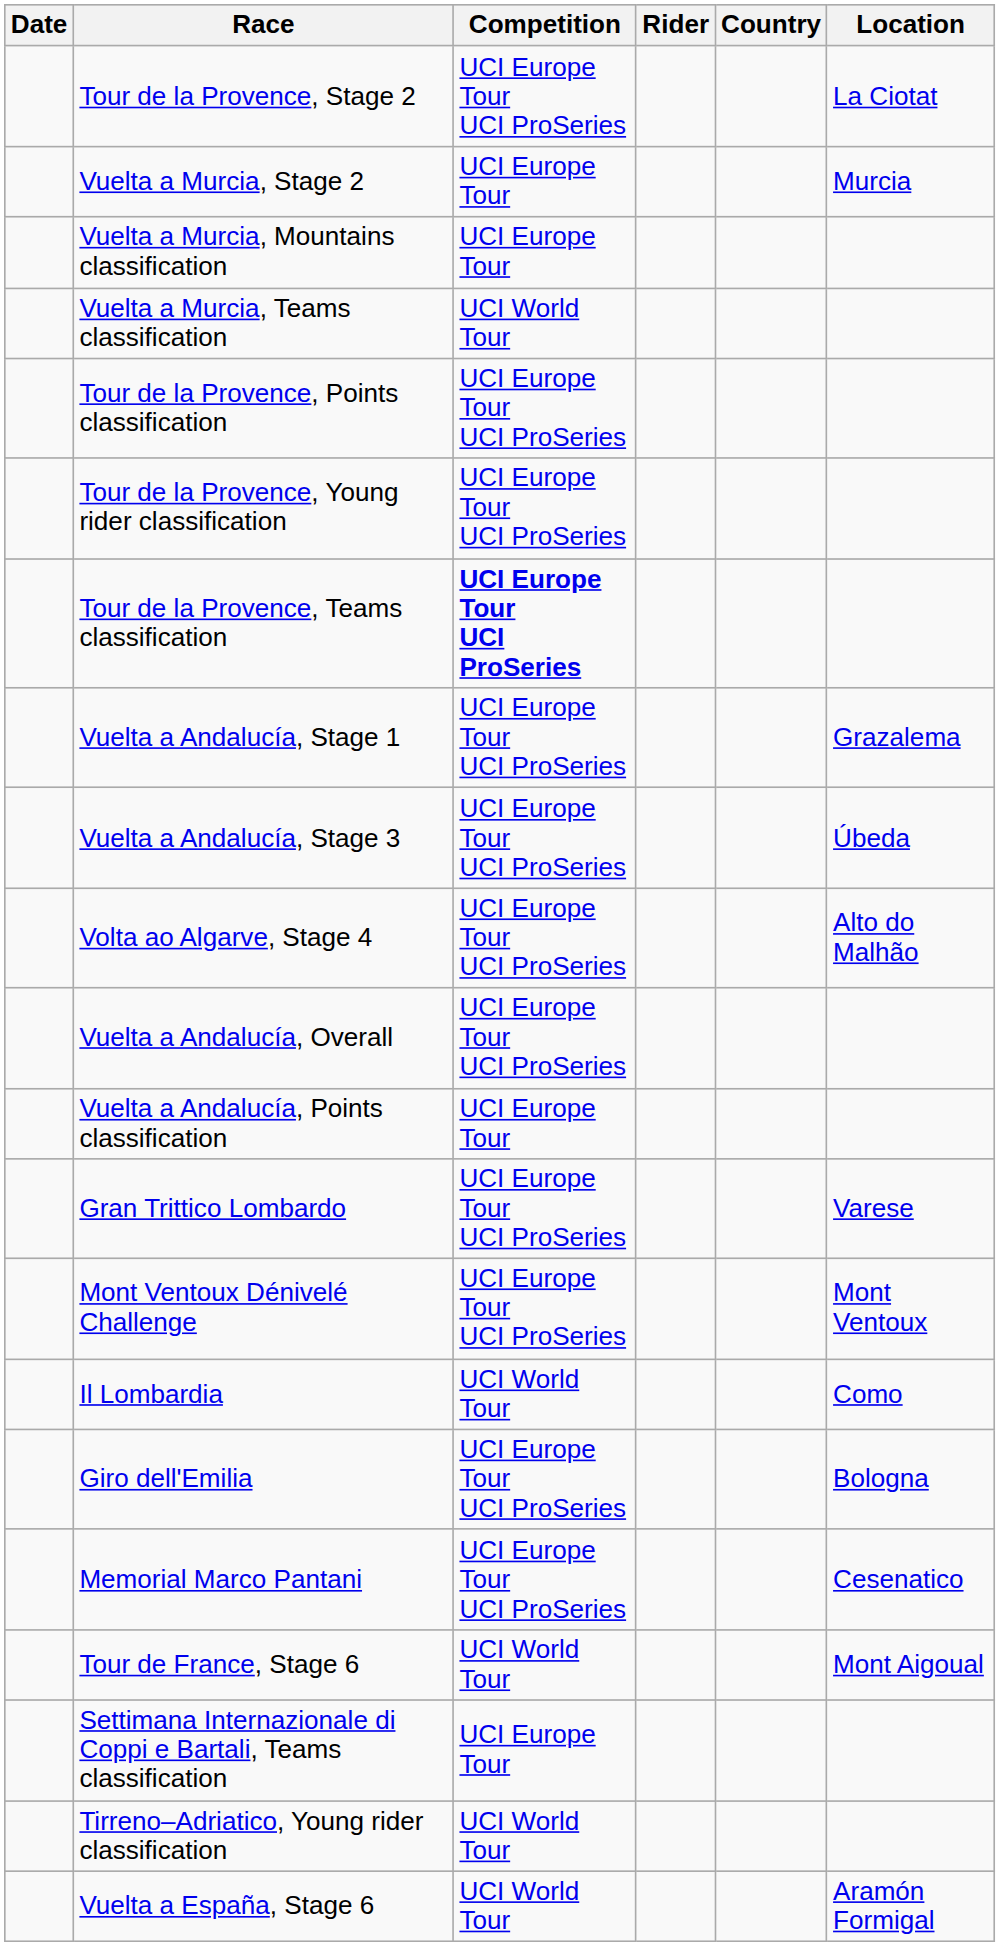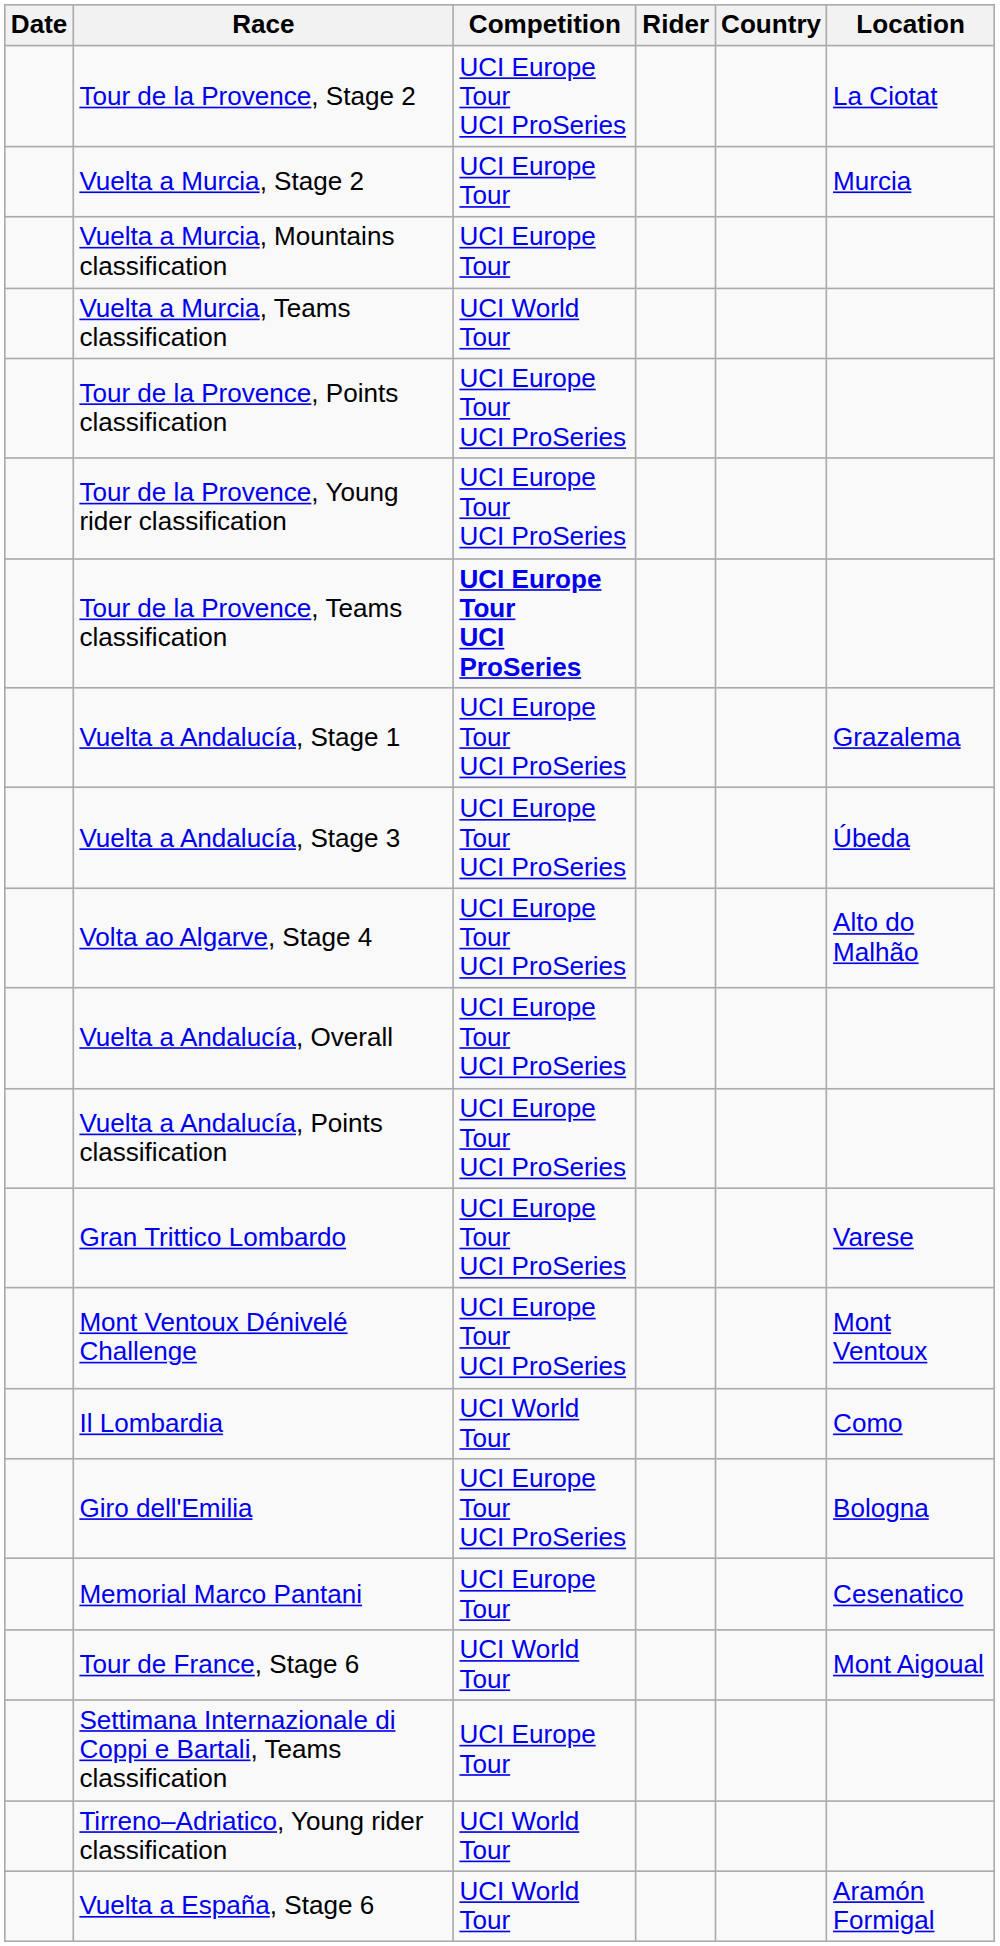Vuelta a Andalucía, Points classification | Competition: UCI Europe Tour -> UCI Europe Tour UCI ProSeries
Memorial Marco Pantani | Competition: UCI Europe Tour UCI ProSeries -> UCI Europe Tour
